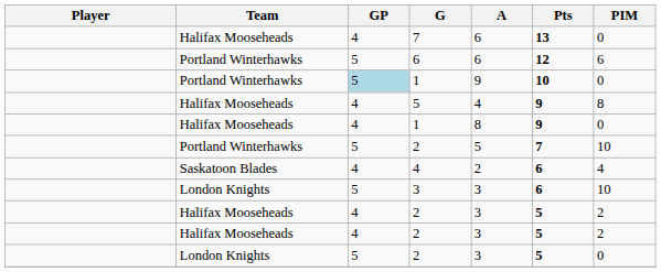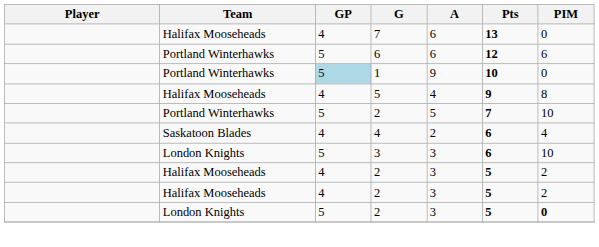- row: Halifax Mooseheads | 4 | 1 | 8 | 9 | 0
London Knights / 2 | PIM: normal -> bold
